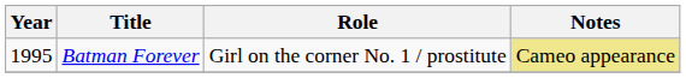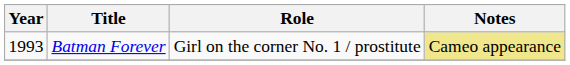Batman Forever | Year: 1995 -> 1993
